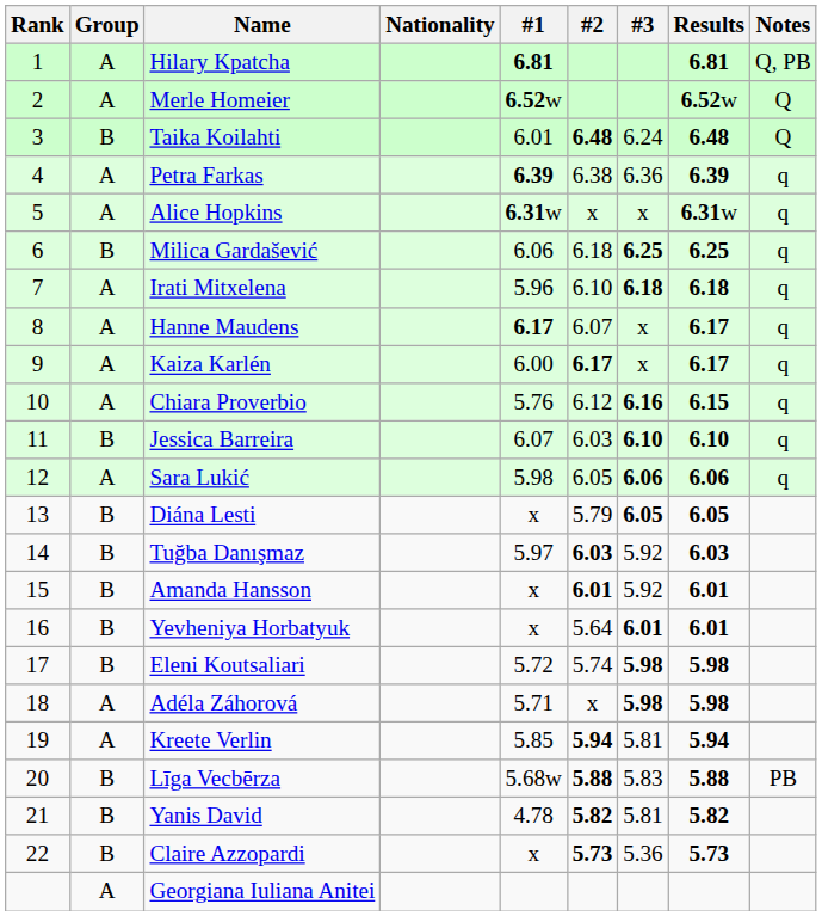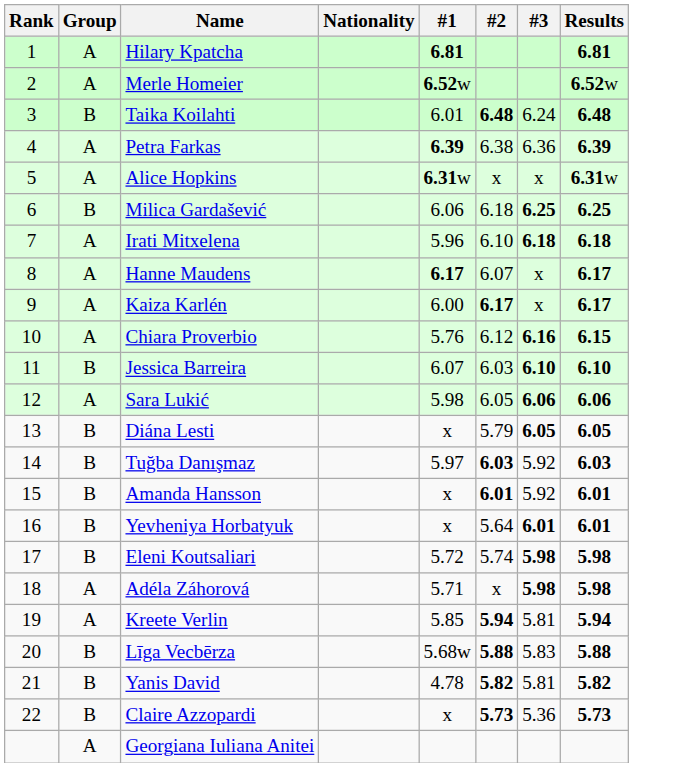- column: Notes | Q, PB | Q | Q | q | q | q | q | q | q | q | q | q | PB
